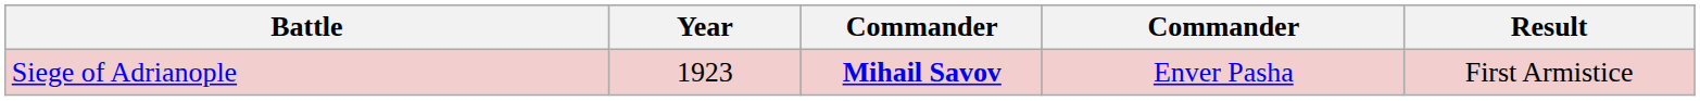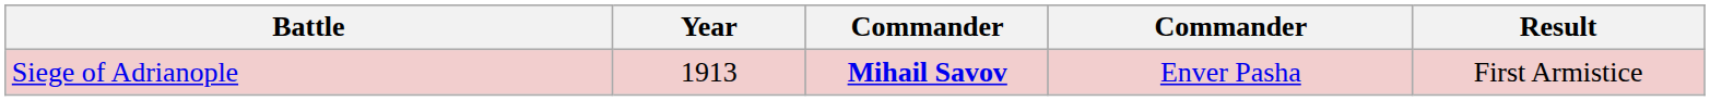Siege of Adrianople | Year: 1923 -> 1913
